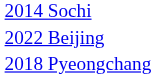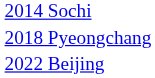rows swapped: 2018 Pyeongchang <-> 2022 Beijing
